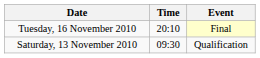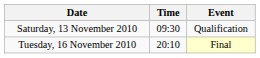rows swapped: Saturday, 13 November 2010 <-> Tuesday, 16 November 2010
